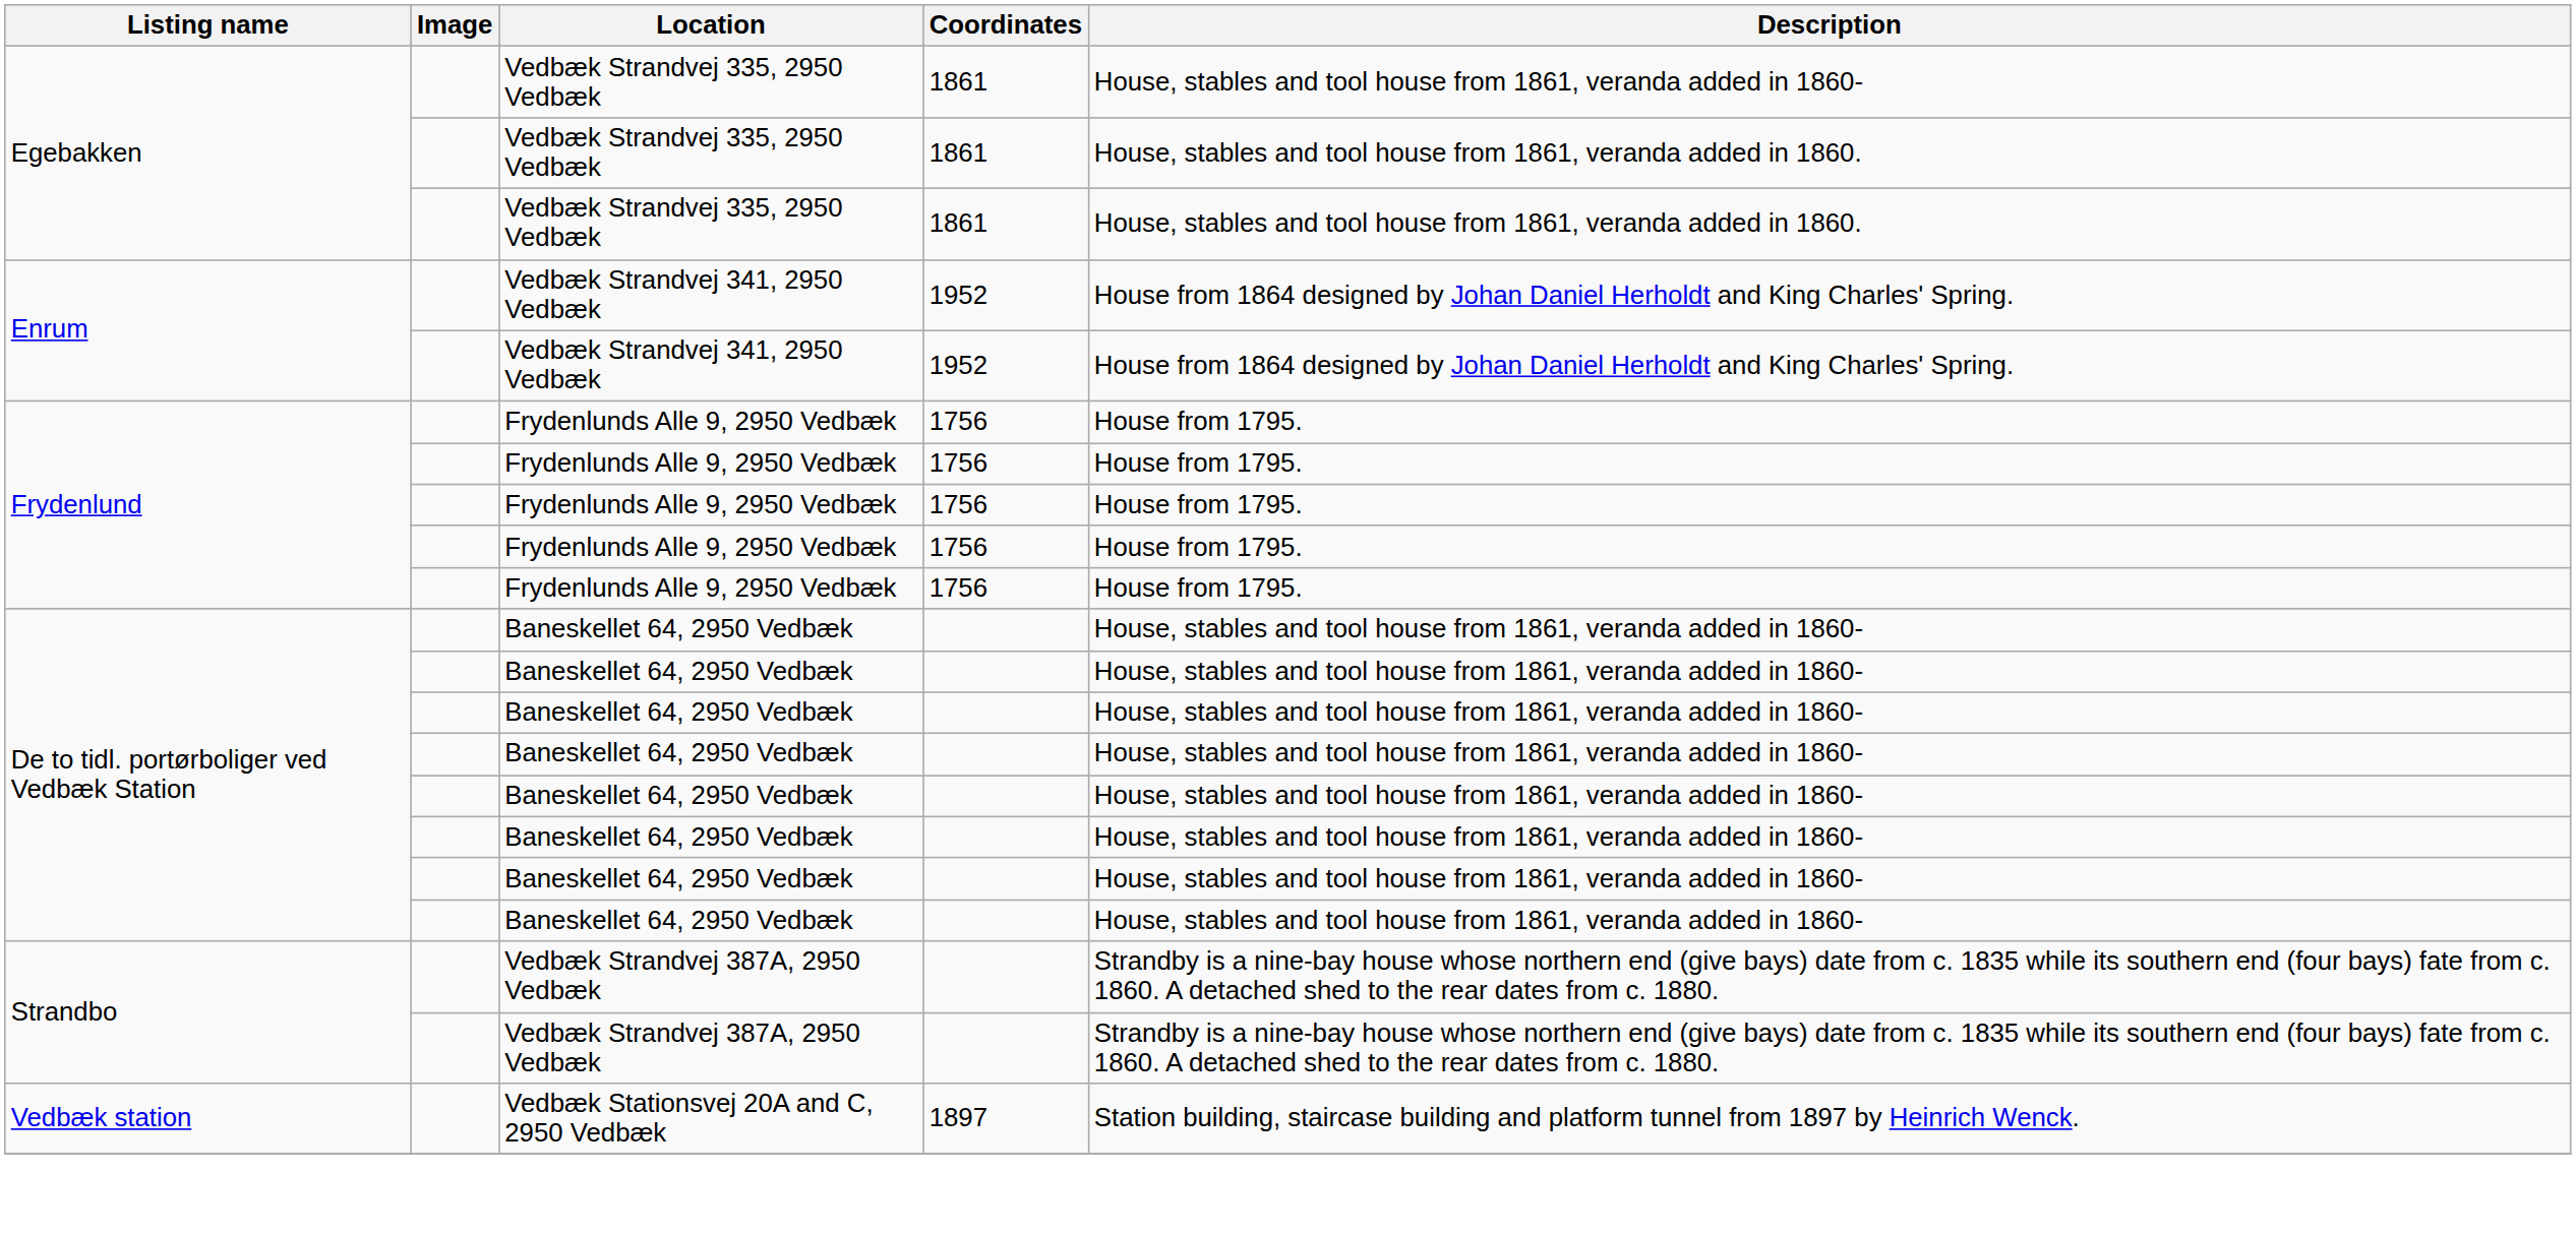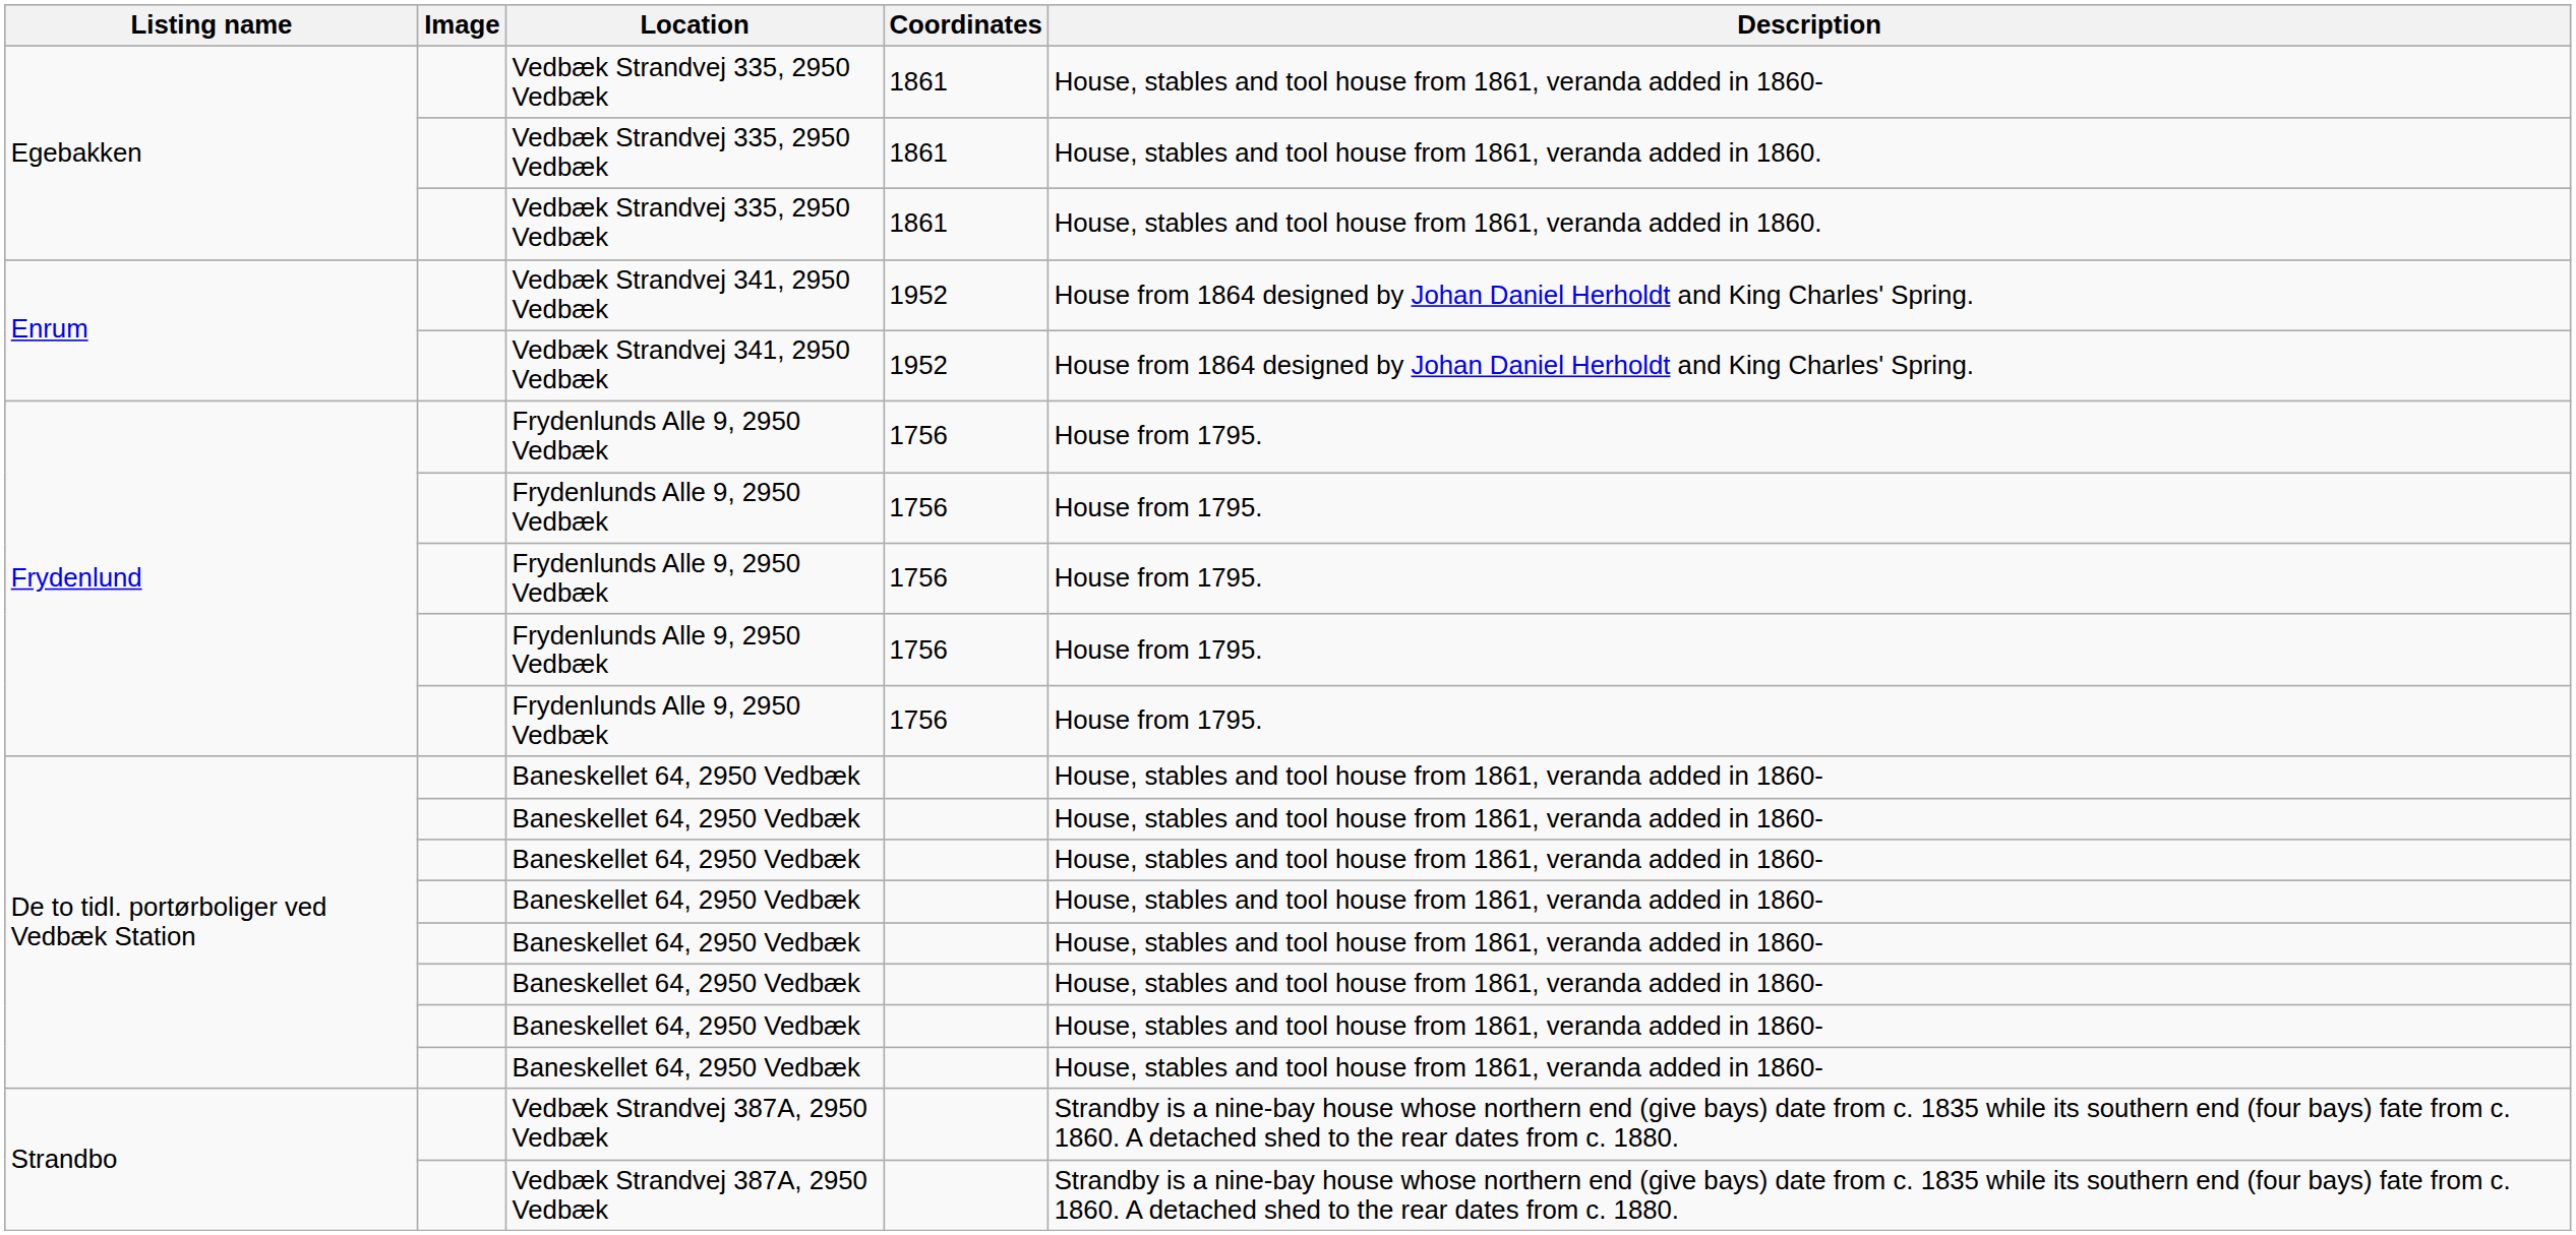- row: Vedbæk station | Vedbæk Stationsvej 20A and C, 2950 Vedbæk | 1897 | Station building, staircase building and platform tunnel from 1897 by Heinrich Wenck.
